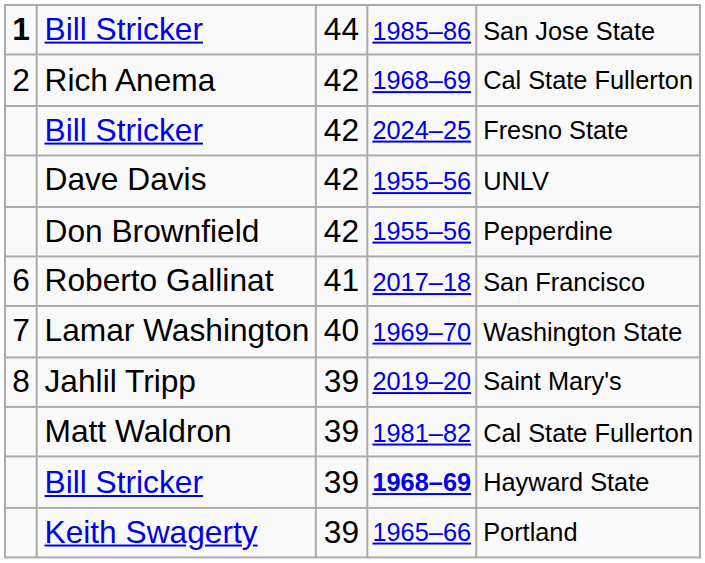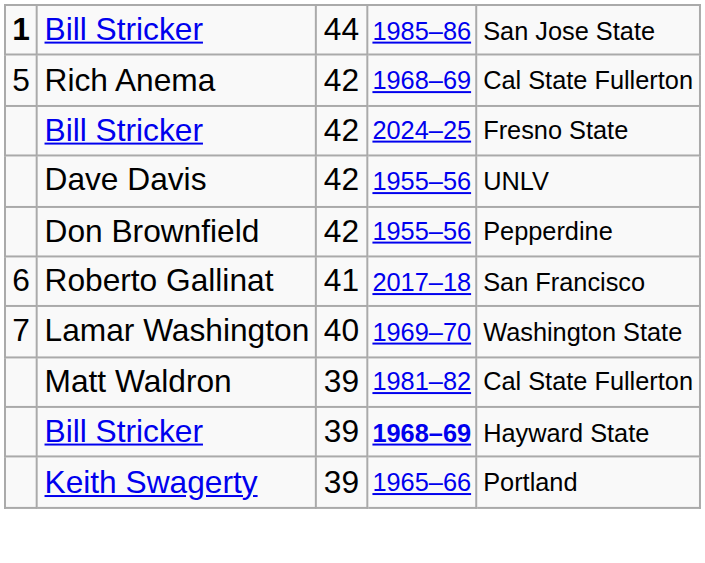Rich Anema | column 1: 2 -> 5
- row: 8 | Jahlil Tripp | 39 | 2019–20 | Saint Mary's
